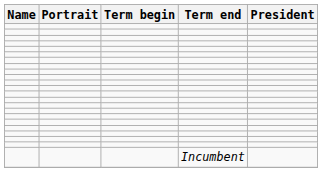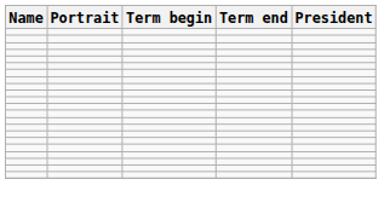- row: Incumbent
